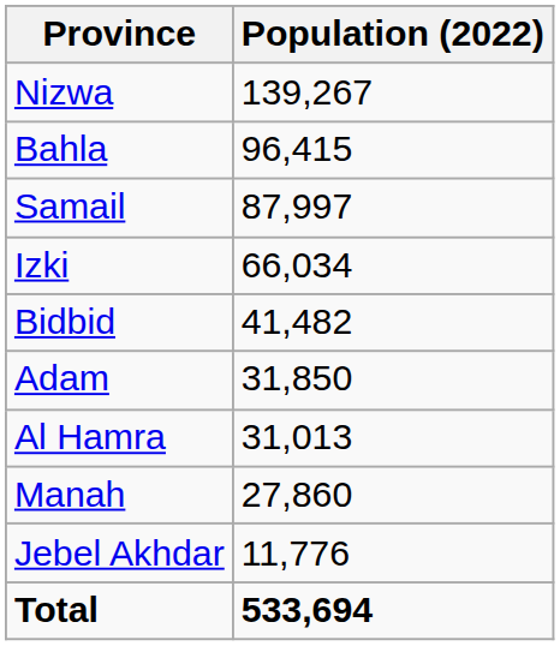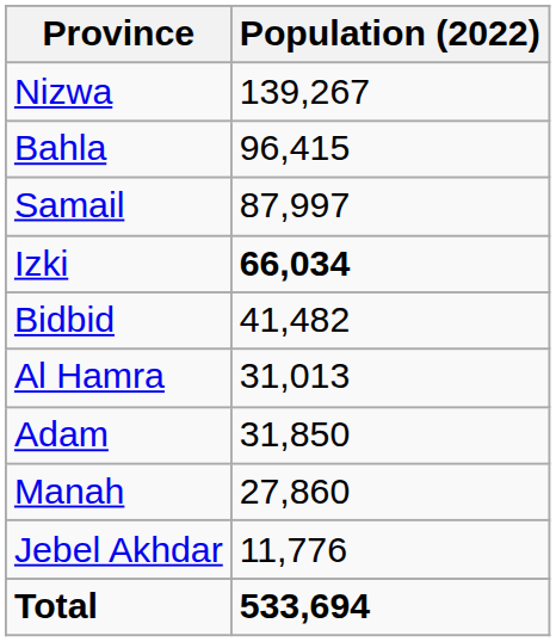Izki | Population (2022): normal -> bold
rows swapped: Adam <-> Al Hamra
